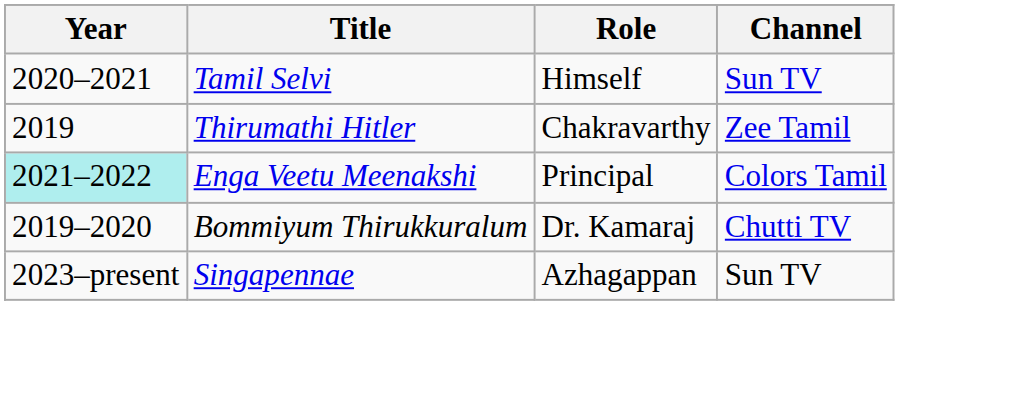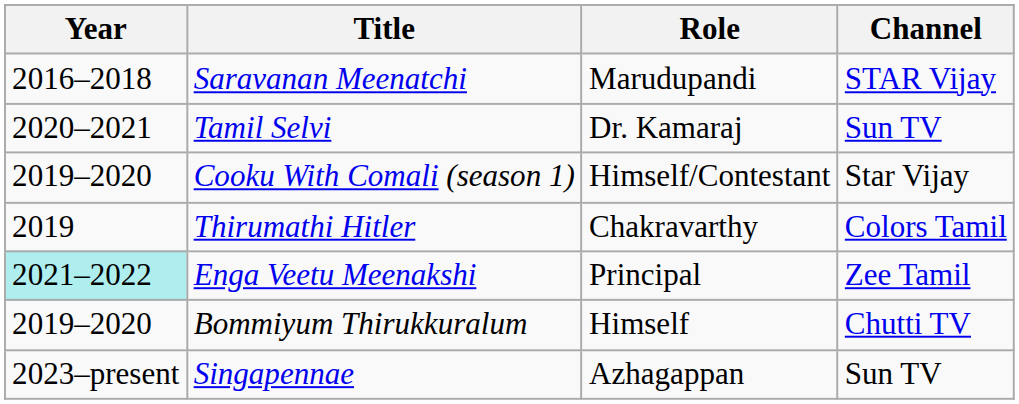+ row: 2016–2018 | Saravanan Meenatchi | Marudupandi | STAR Vijay
Tamil Selvi | Role: Himself -> Dr. Kamaraj
+ row: 2019–2020 | Cooku With Comali (season 1) | Himself/Contestant | Star Vijay
Thirumathi Hitler | Channel: Zee Tamil -> Colors Tamil
Enga Veetu Meenakshi | Channel: Colors Tamil -> Zee Tamil
Bommiyum Thirukkuralum | Role: Dr. Kamaraj -> Himself
